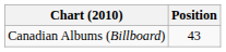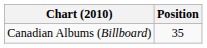Canadian Albums (Billboard) | Position: 43 -> 35
